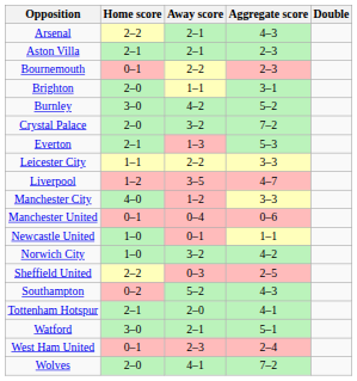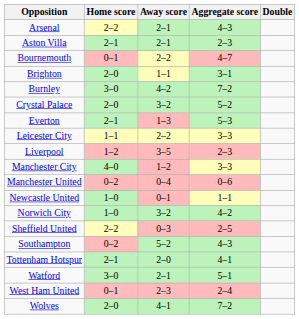Bournemouth | Aggregate score: 2–3 -> 4–7
Burnley | Aggregate score: 5–2 -> 7–2
Crystal Palace | Aggregate score: 7–2 -> 5–2
Liverpool | Aggregate score: 4–7 -> 2–3
Manchester United | Home score: 0–1 -> 0–2
